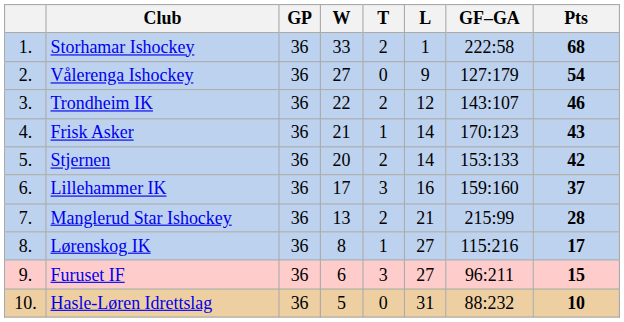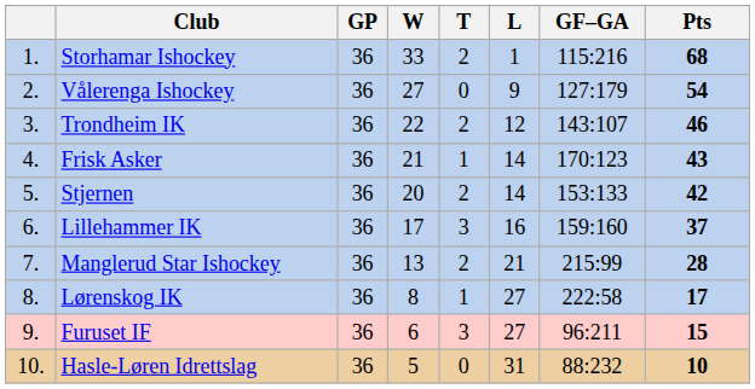Storhamar Ishockey | GF–GA: 222:58 -> 115:216
Lørenskog IK | GF–GA: 115:216 -> 222:58
